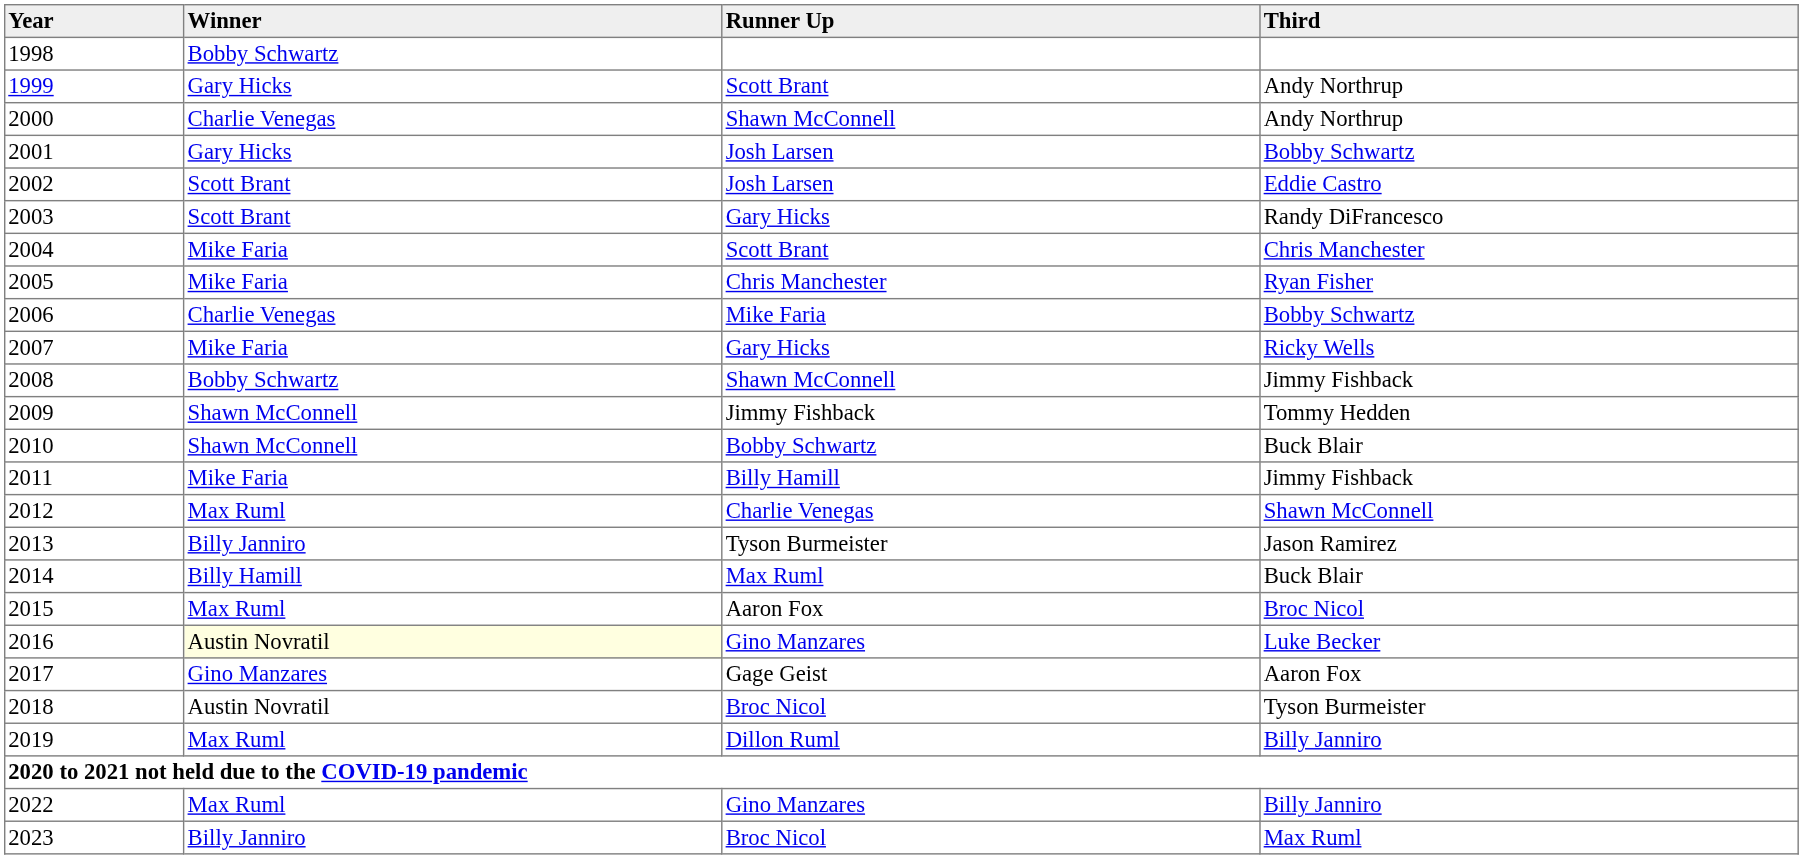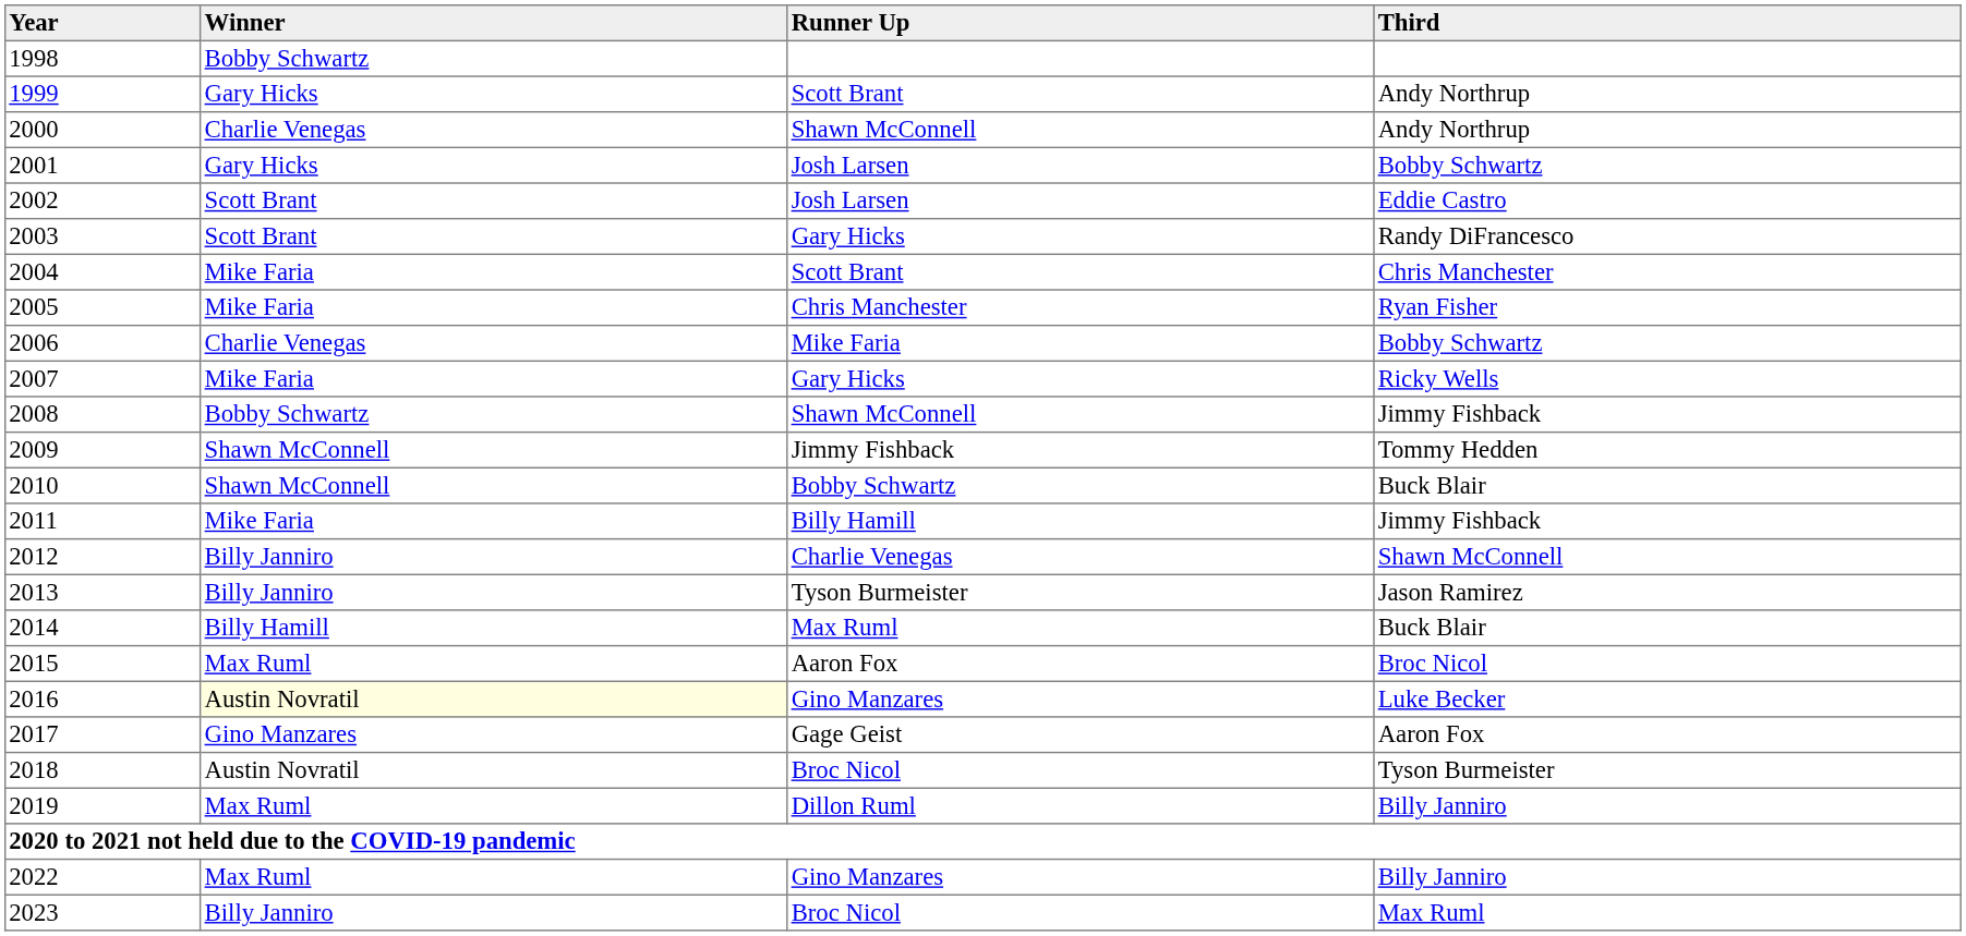2012 | Winner: Max Ruml -> Billy Janniro
